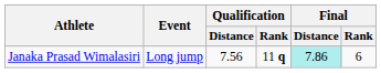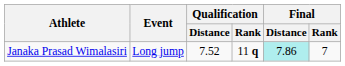Janaka Prasad Wimalasiri | Qualification / Distance: 7.56 -> 7.52
Janaka Prasad Wimalasiri | Final / Rank: 6 -> 7
